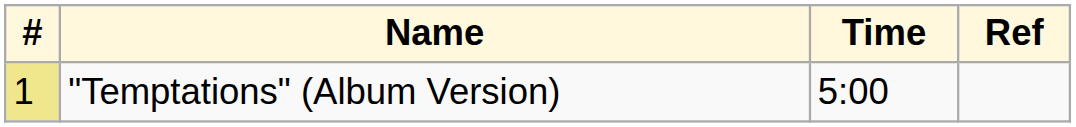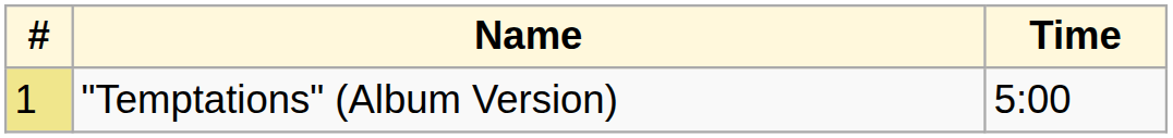- column: Ref
